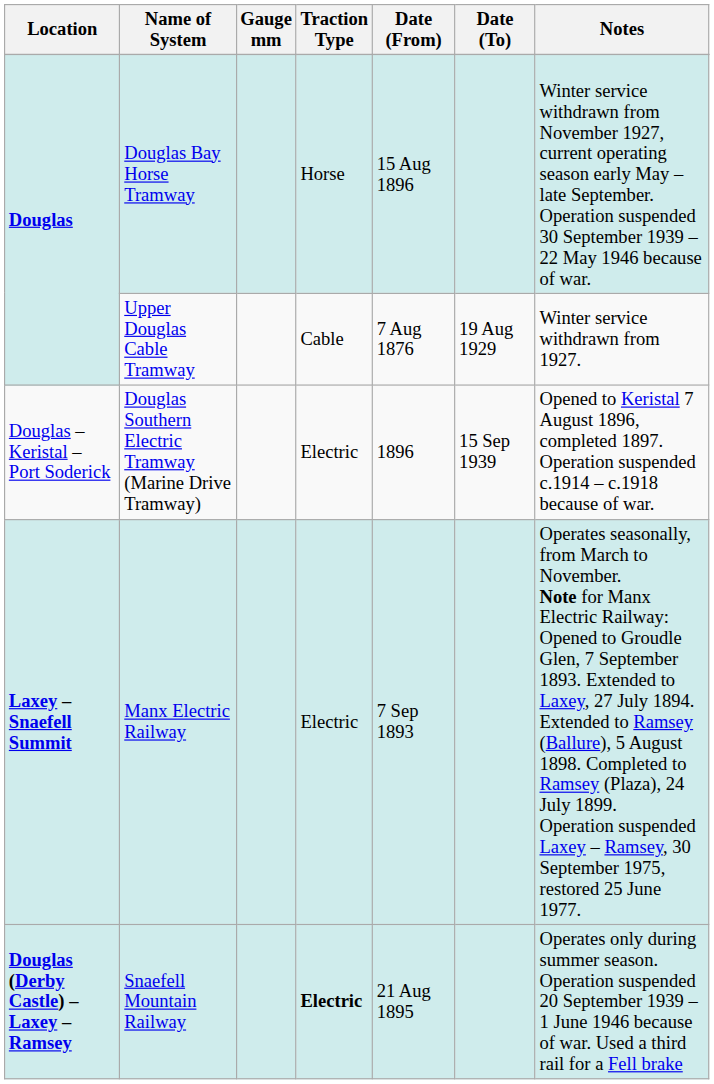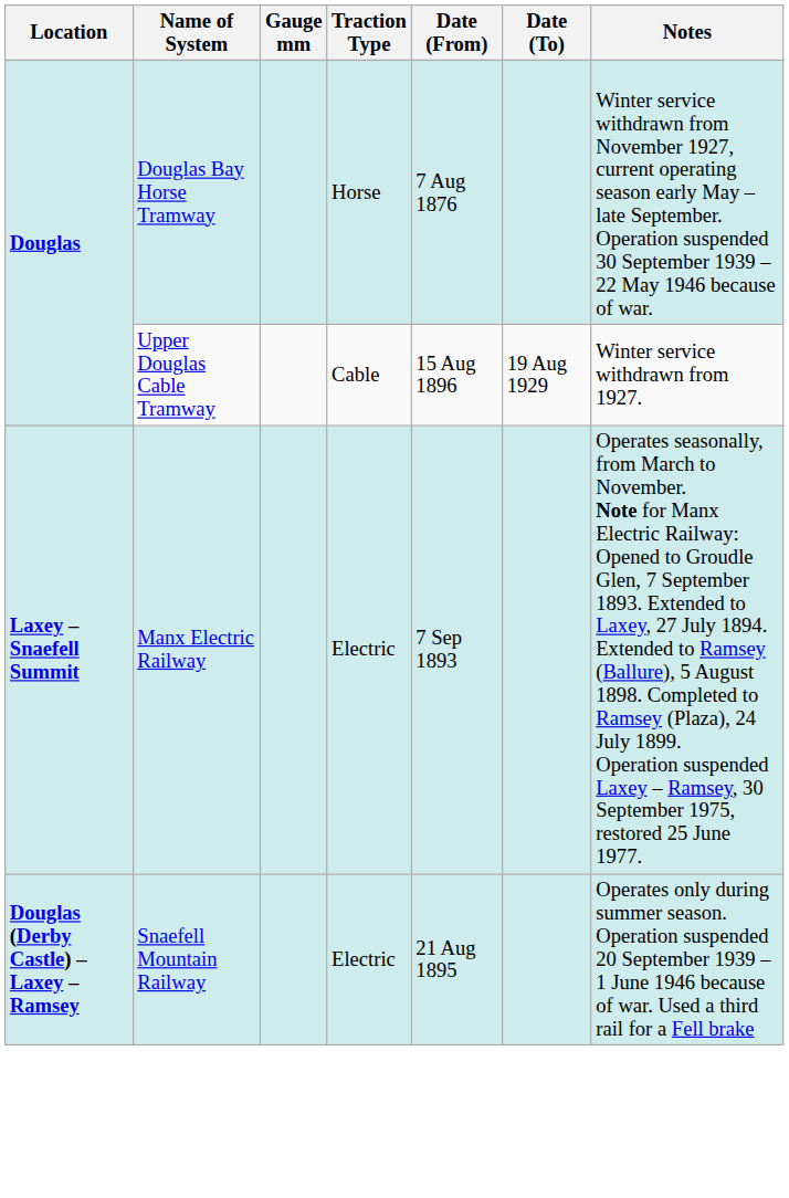Douglas Bay Horse Tramway | Date (From): 15 Aug 1896 -> 7 Aug 1876
Upper Douglas Cable Tramway | Date (From): 7 Aug 1876 -> 15 Aug 1896
- row: Douglas – Keristal – Port Soderick | Douglas Southern Electric Tramway (Marine Drive Tramway) | Electric | 1896 | 15 Sep 1939 | Opened to Keristal 7 August 1896, completed 1897. Operation suspended c.1914 – c.1918 because of war.
Snaefell Mountain Railway | Traction Type: bold -> normal
